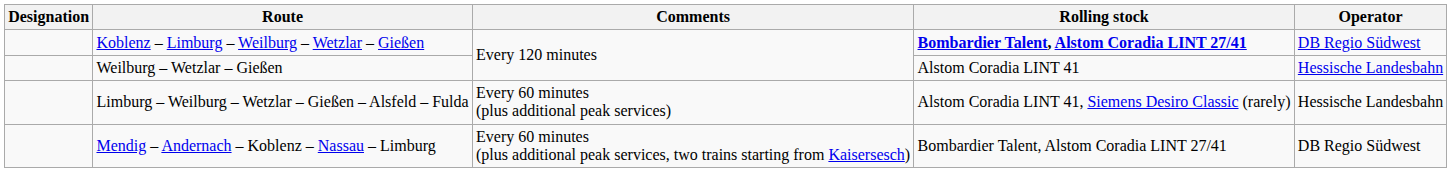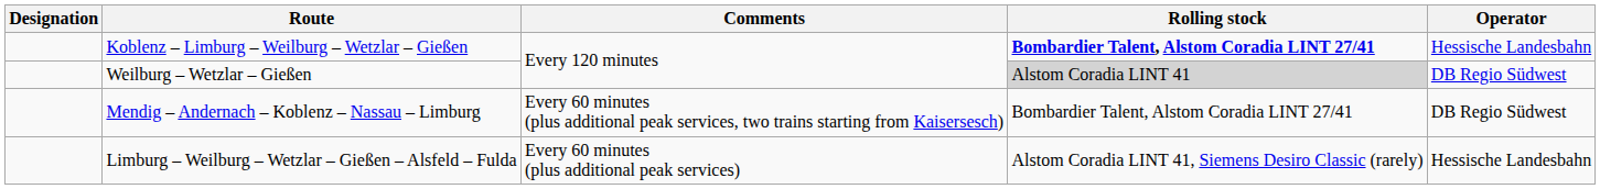Koblenz – Limburg – Weilburg – Wetzlar – Gießen | Operator: DB Regio Südwest -> Hessische Landesbahn
Weilburg – Wetzlar – Gießen | Rolling stock: no background -> lightgrey background
Weilburg – Wetzlar – Gießen | Operator: Hessische Landesbahn -> DB Regio Südwest
rows swapped: Mendig – Andernach – Koblenz – Nassau – Limburg <-> Limburg – Weilburg – Wetzlar – Gießen – Alsfeld – Fulda
